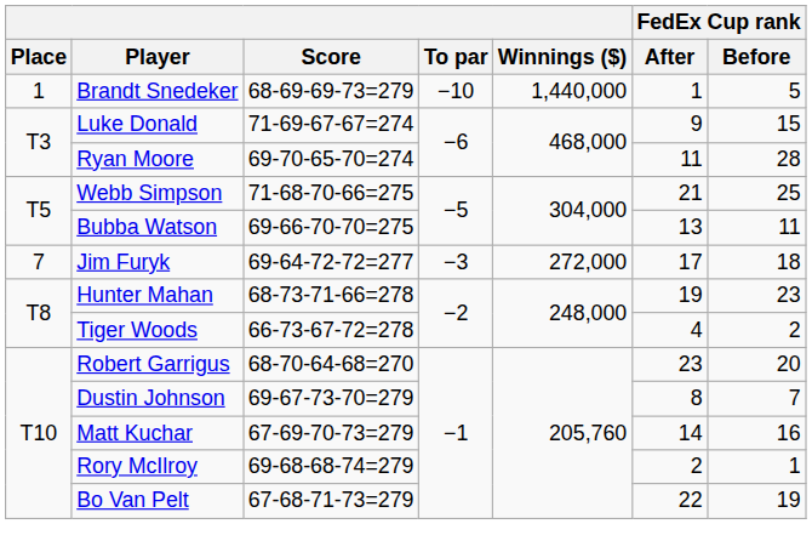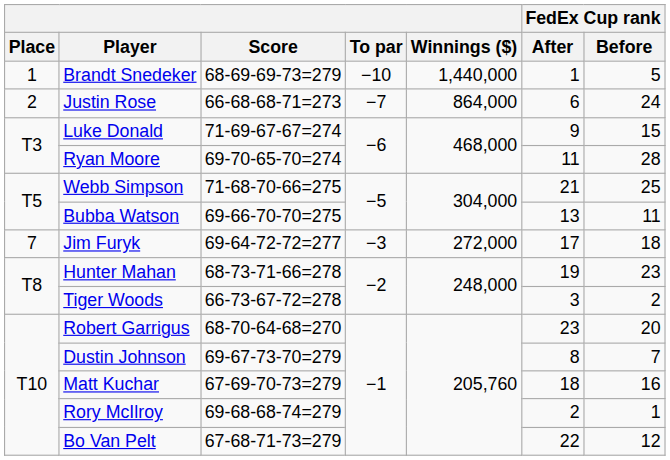+ row: 2 | Justin Rose | 66-68-68-71=273 | −7 | 864,000 | 6 | 24
Tiger Woods | FedEx Cup rank / After: 4 -> 3
Matt Kuchar | FedEx Cup rank / After: 14 -> 18
Bo Van Pelt | FedEx Cup rank / Before: 19 -> 12
